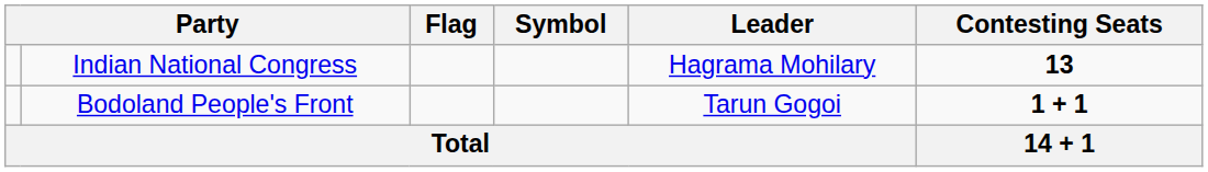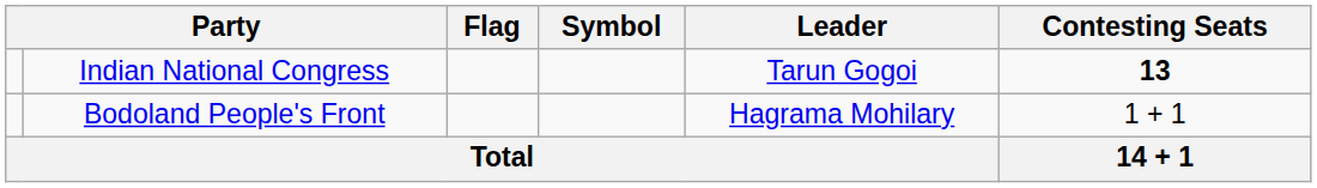Indian National Congress | Leader: Hagrama Mohilary -> Tarun Gogoi
Bodoland People's Front | Leader: Tarun Gogoi -> Hagrama Mohilary
Bodoland People's Front | Contesting Seats: bold -> normal
